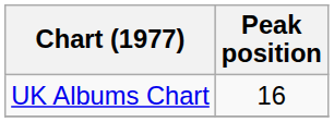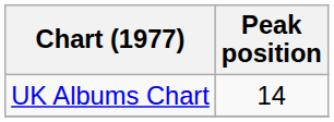UK Albums Chart | Peak position: 16 -> 14
